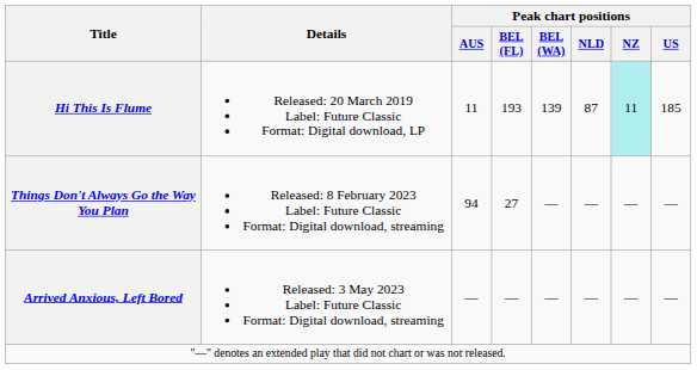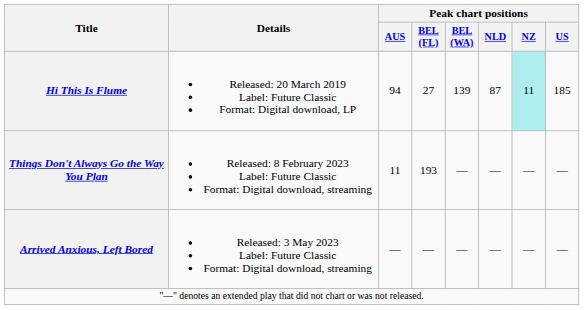Hi This Is Flume | Peak chart positions / AUS: 11 -> 94
Hi This Is Flume | Peak chart positions / BEL (FL): 193 -> 27
Things Don't Always Go the Way You Plan | Peak chart positions / AUS: 94 -> 11
Things Don't Always Go the Way You Plan | Peak chart positions / BEL (FL): 27 -> 193
